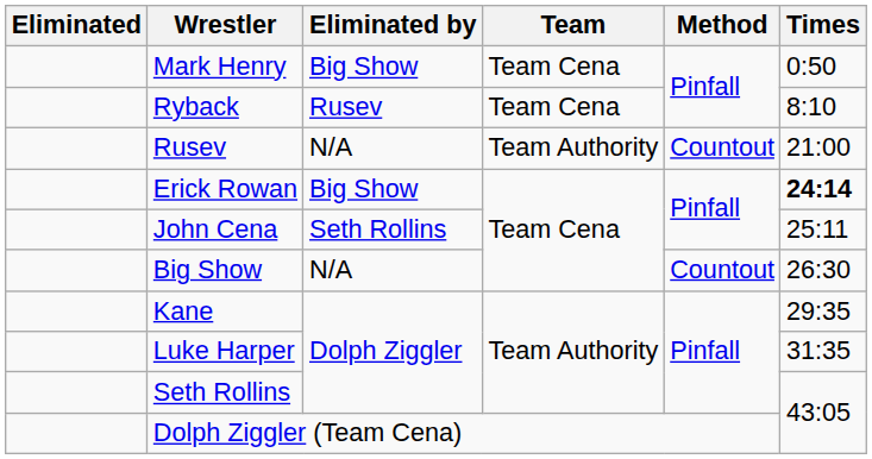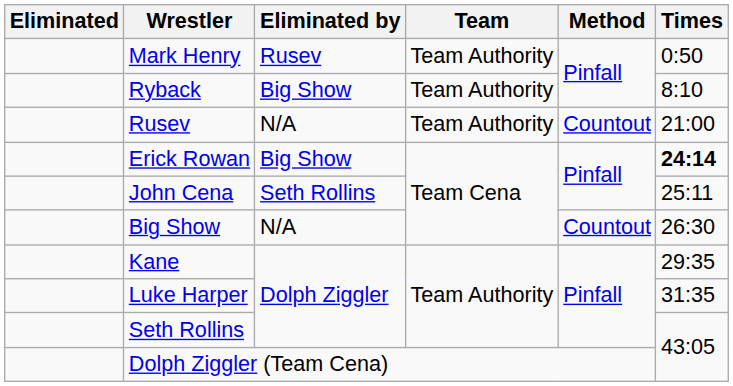Mark Henry | Eliminated by: Big Show -> Rusev
Mark Henry | Team: Team Cena -> Team Authority
Ryback | Eliminated by: Rusev -> Big Show
Ryback | Team: Team Cena -> Team Authority
